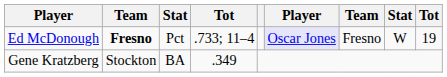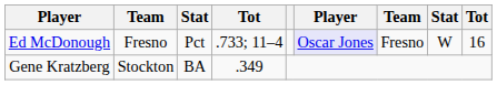Ed McDonough | column 2: bold -> normal
Ed McDonough | column 9: 19 -> 16
